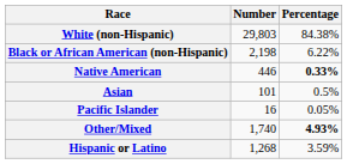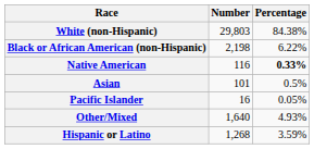Native American | Number: 446 -> 116
Other/Mixed | Number: 1,740 -> 1,640
Other/Mixed | Percentage: bold -> normal
